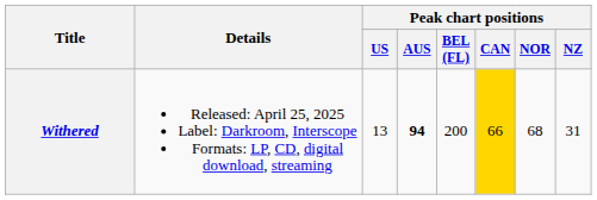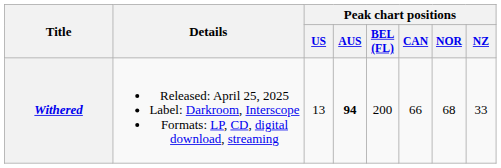Withered | Peak chart positions / CAN: gold background -> no background
Withered | Peak chart positions / NZ: 31 -> 33
